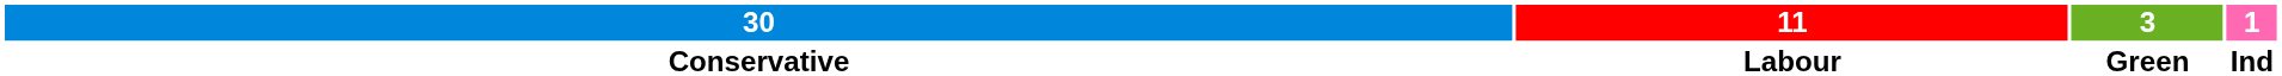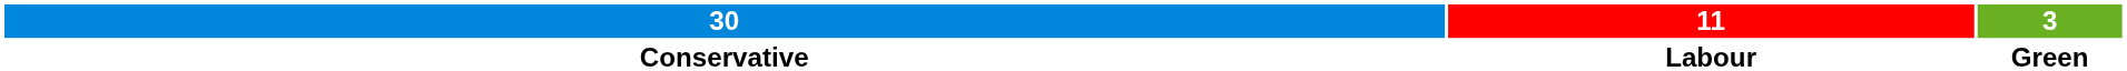- column: 1 | Ind
